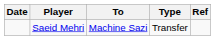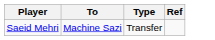- column: Date
